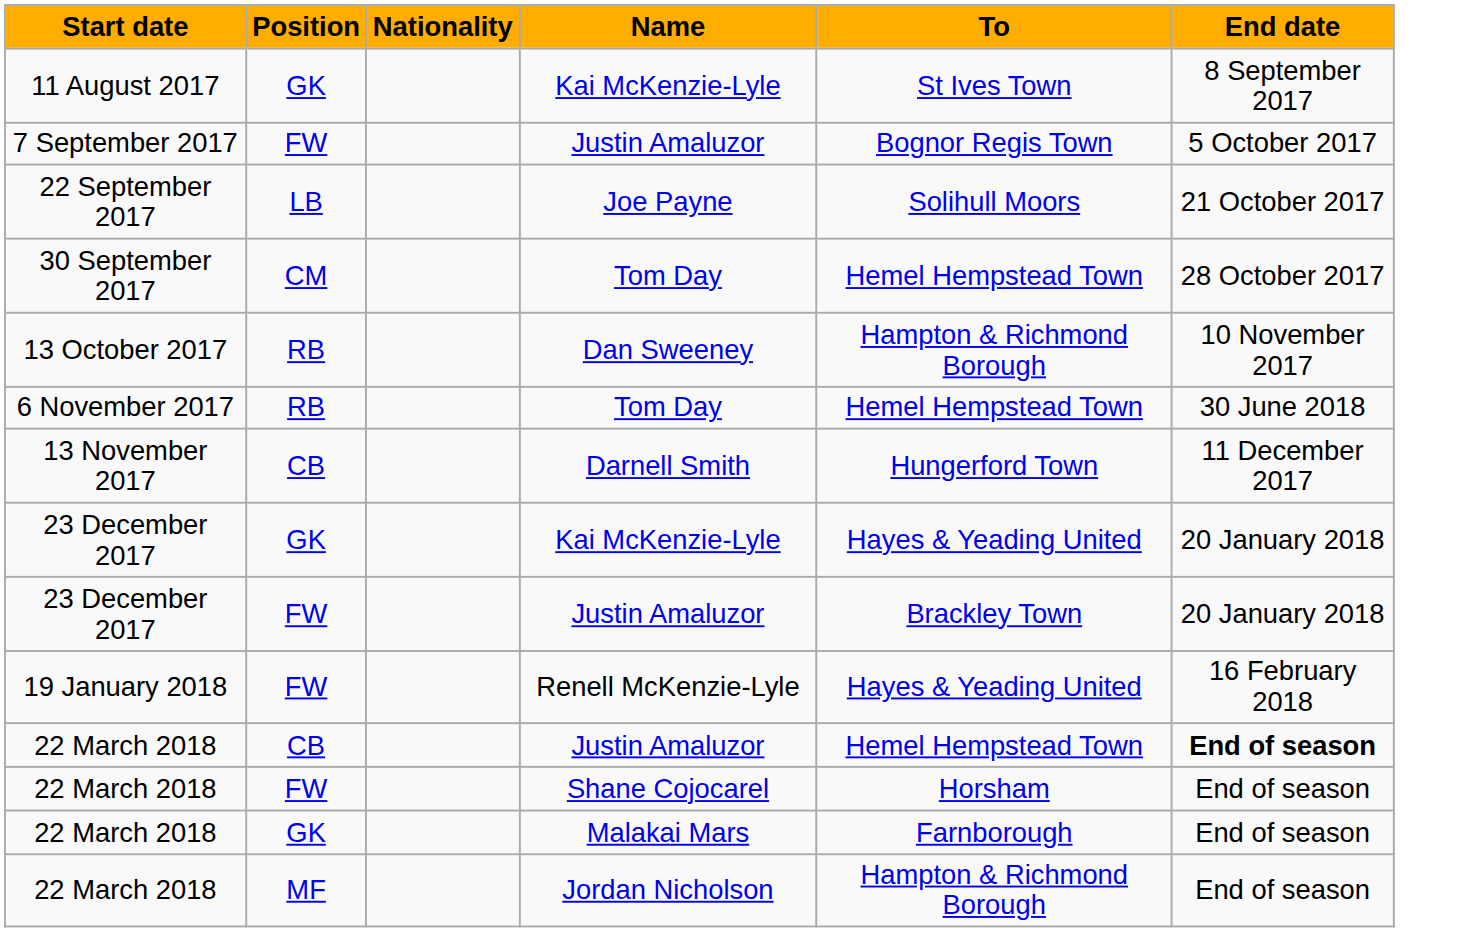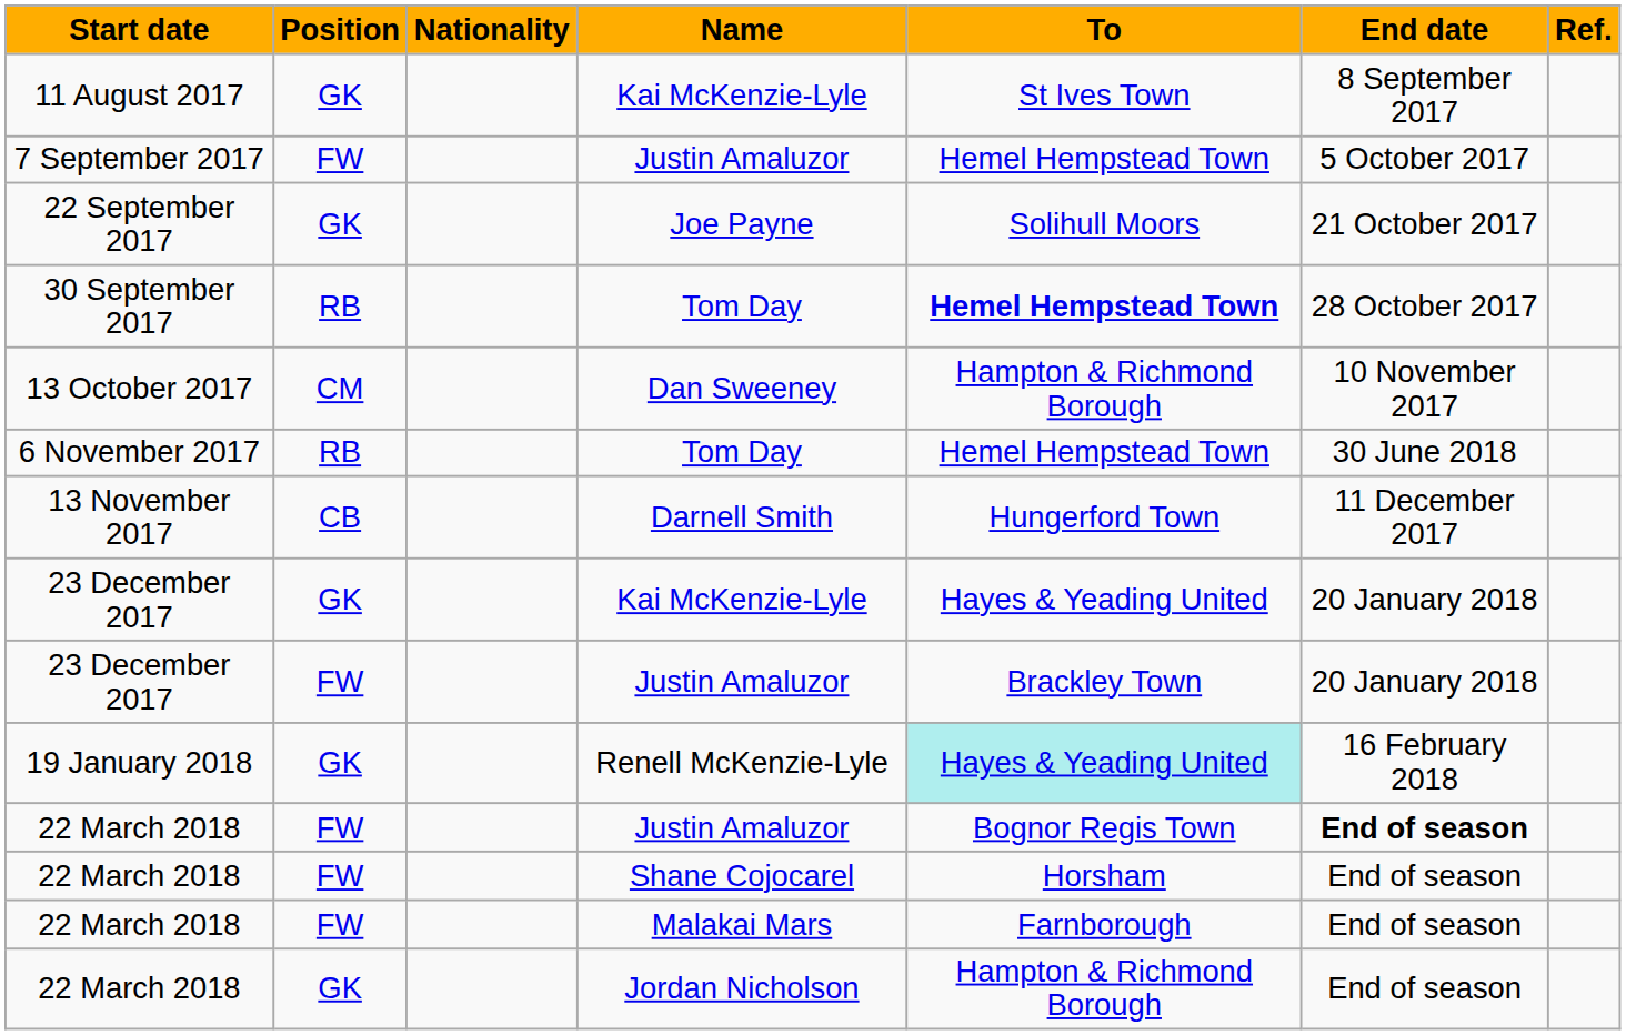+ column: Ref.
7 September 2017 | To: Bognor Regis Town -> Hemel Hempstead Town
22 September 2017 | Position: LB -> GK
30 September 2017 | Position: CM -> RB
30 September 2017 | To: normal -> bold
13 October 2017 | Position: RB -> CM
19 January 2018 | Position: FW -> GK
19 January 2018 | To: no background -> paleturquoise background
22 March 2018 / Justin Amaluzor | Position: CB -> FW
22 March 2018 / Justin Amaluzor | To: Hemel Hempstead Town -> Bognor Regis Town
22 March 2018 / Malakai Mars | Position: GK -> FW
22 March 2018 / Jordan Nicholson | Position: MF -> GK
